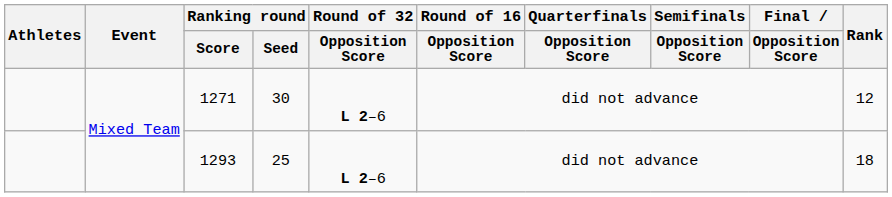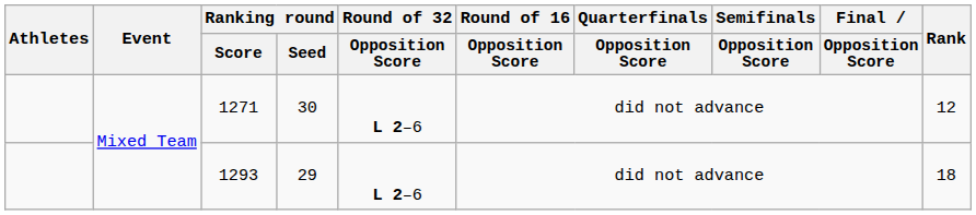1293 | Ranking round / Seed: 25 -> 29
